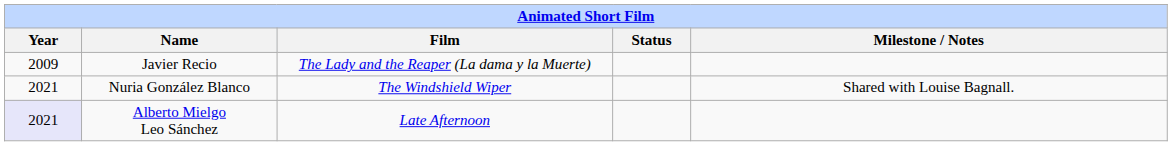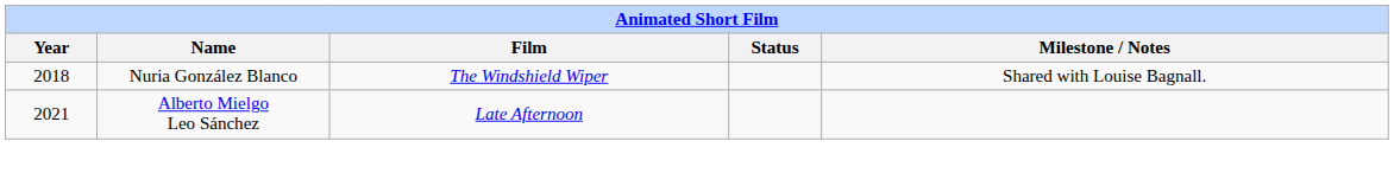- row: 2009 | Javier Recio | The Lady and the Reaper (La dama y la Muerte)
Nuria González Blanco | Year: 2021 -> 2018
Alberto Mielgo Leo Sánchez | Year: lavender background -> no background
